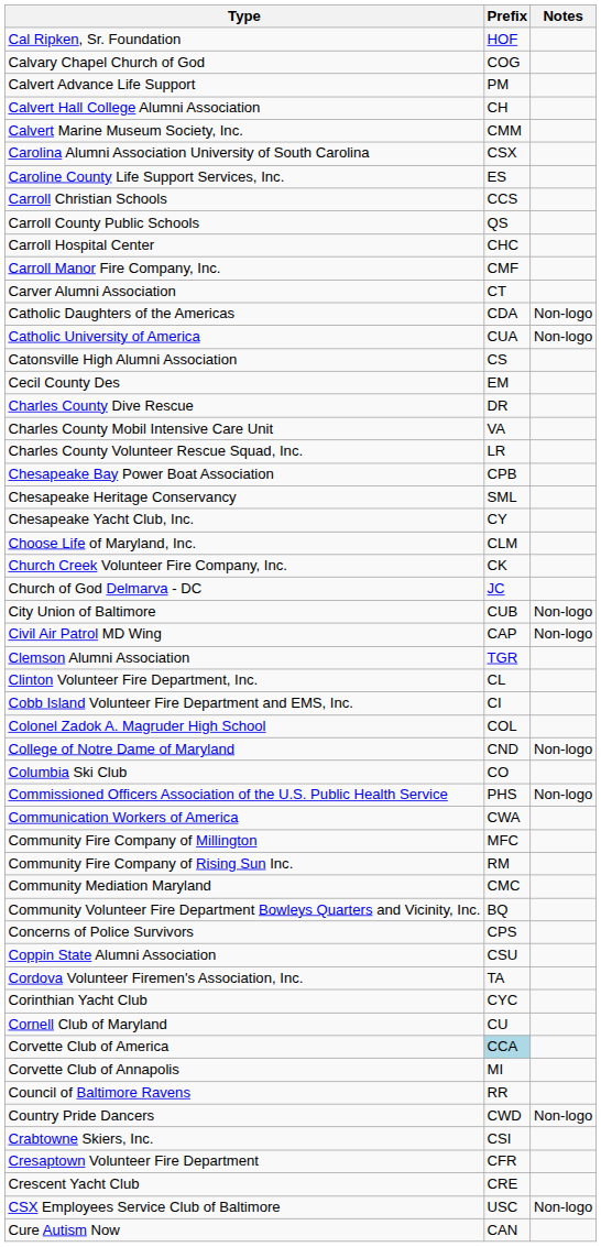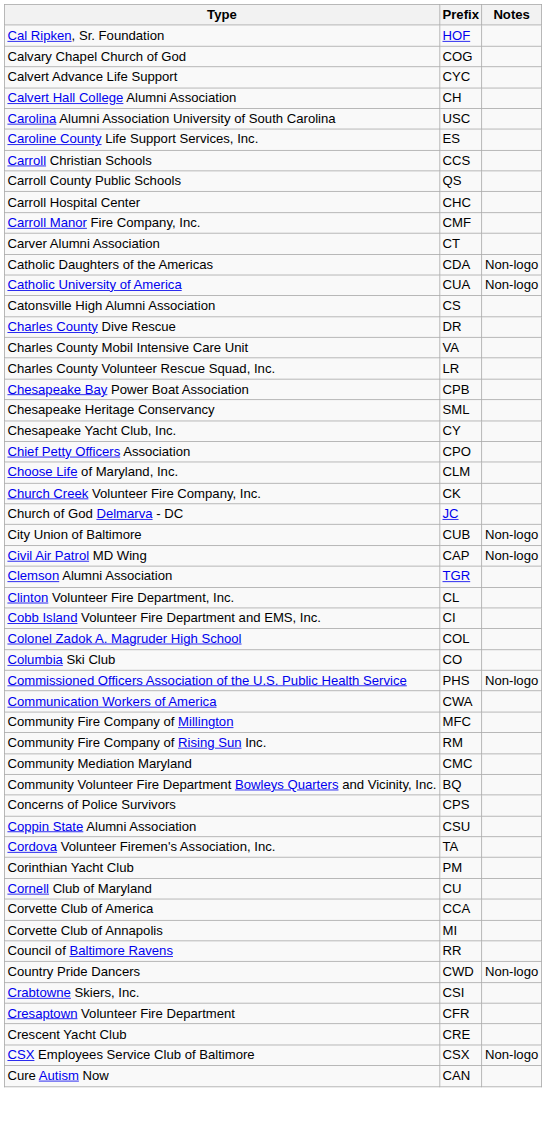Calvert Advance Life Support | Prefix: PM -> CYC
- row: Calvert Marine Museum Society, Inc. | CMM
Carolina Alumni Association University of South Carolina | Prefix: CSX -> USC
- row: Cecil County Des | EM
+ row: Chief Petty Officers Association | CPO
- row: College of Notre Dame of Maryland | CND | Non-logo
Corinthian Yacht Club | Prefix: CYC -> PM
Corvette Club of America | Prefix: lightblue background -> no background
CSX Employees Service Club of Baltimore | Prefix: USC -> CSX
